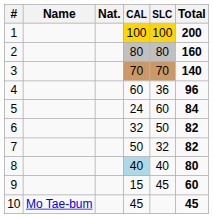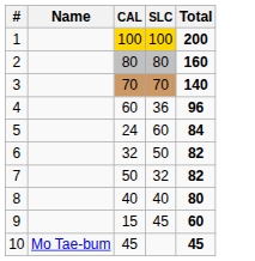- column: Nat.
8 | CAL: lightblue background -> no background
